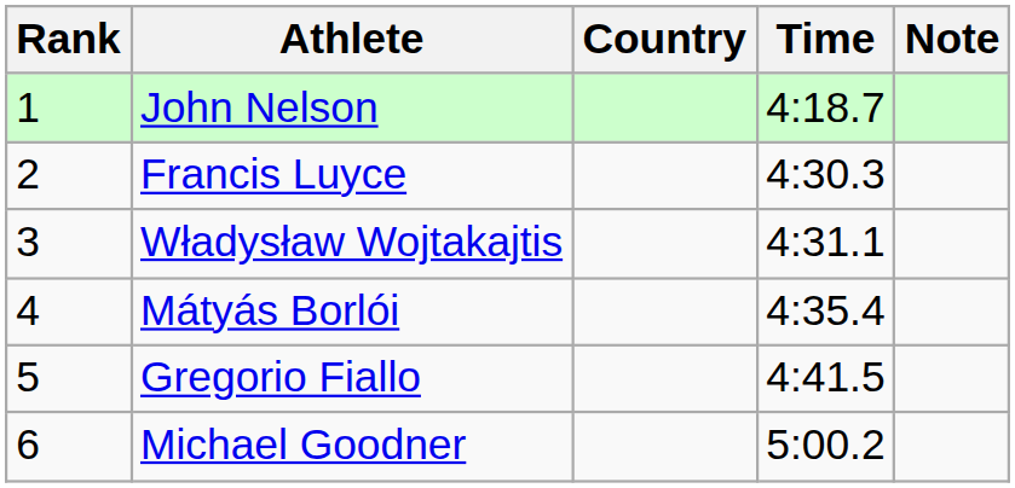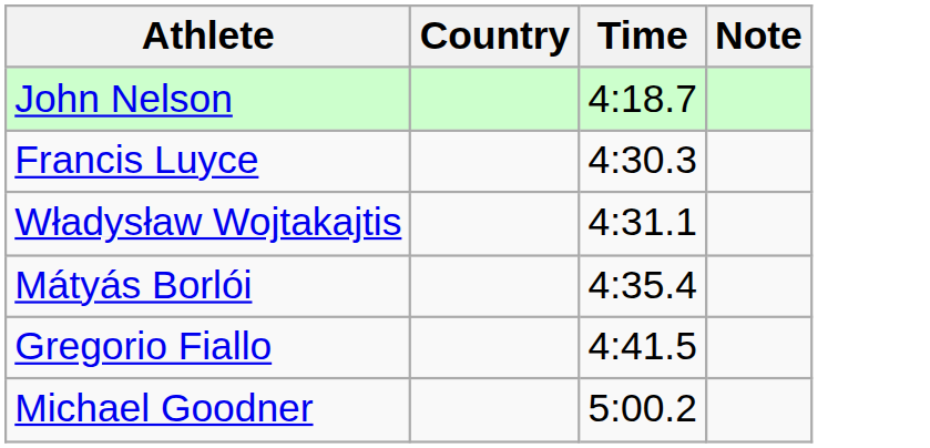- column: Rank | 1 | 2 | 3 | 4 | 5 | 6
